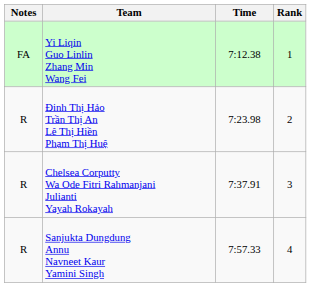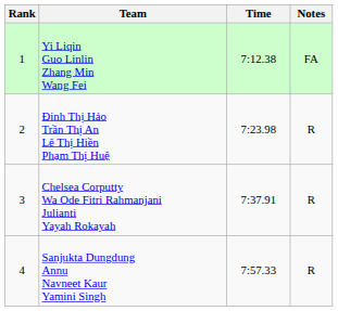columns swapped: Rank <-> Notes
